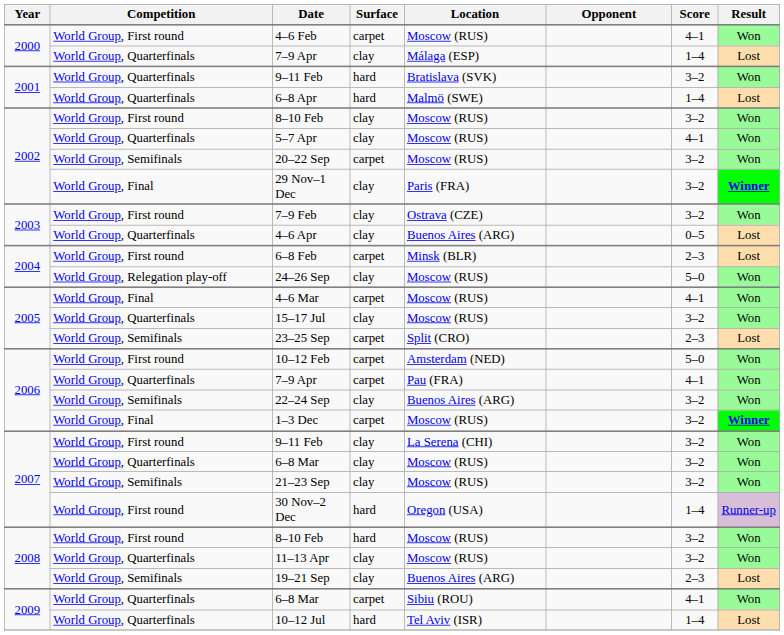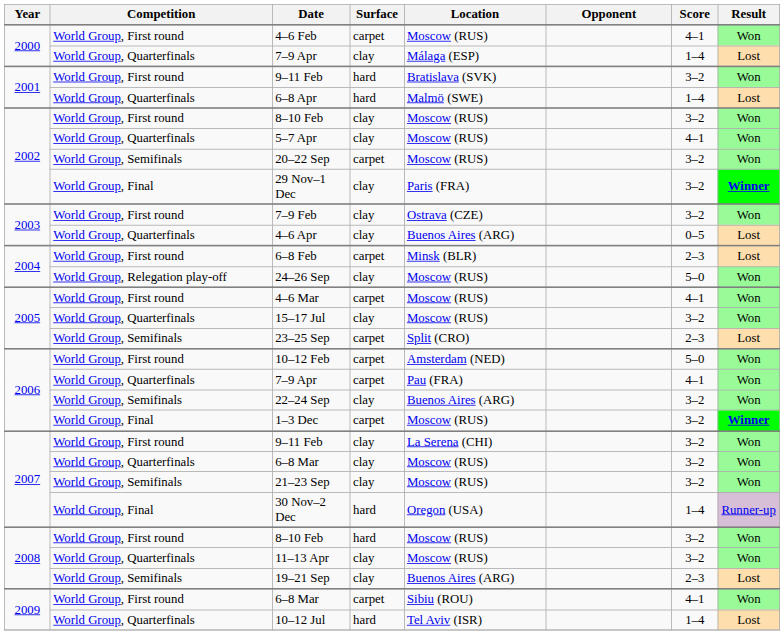2001 / 9–11 Feb | Competition: World Group, Quarterfinals -> World Group, First round
4–6 Mar | Competition: World Group, Final -> World Group, First round
30 Nov–2 Dec | Competition: World Group, First round -> World Group, Final
2009 / 6–8 Mar | Competition: World Group, Quarterfinals -> World Group, First round
